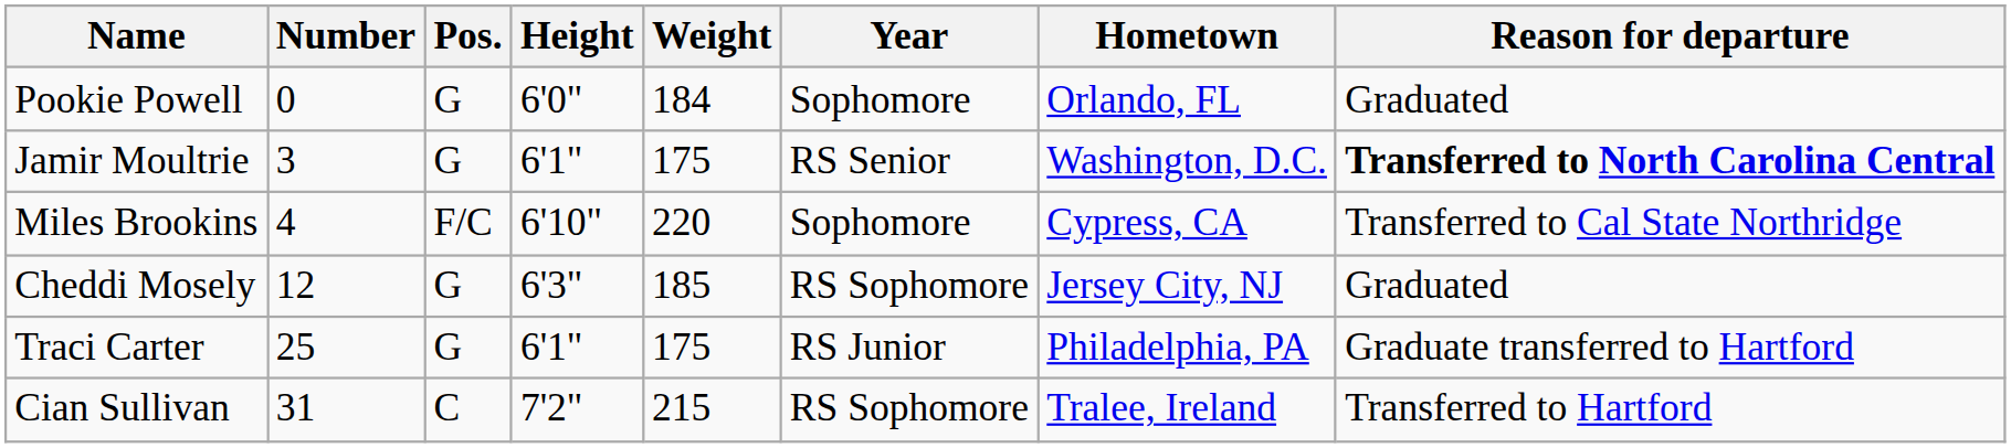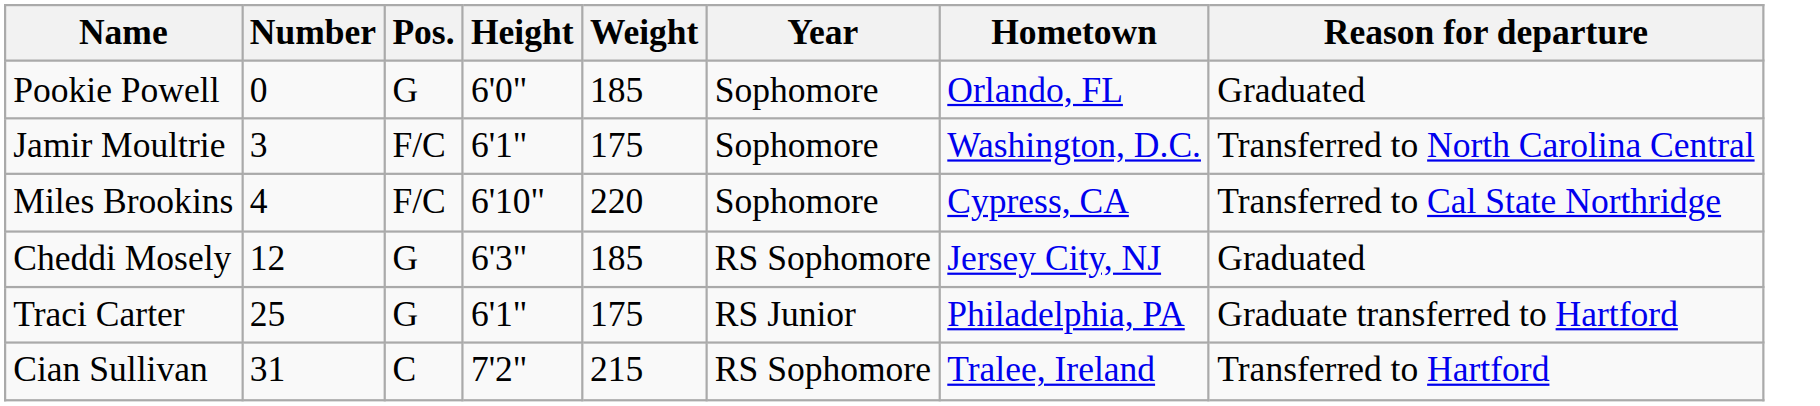Pookie Powell | Weight: 184 -> 185
Jamir Moultrie | Pos.: G -> F/C
Jamir Moultrie | Year: RS Senior -> Sophomore
Jamir Moultrie | Reason for departure: bold -> normal
